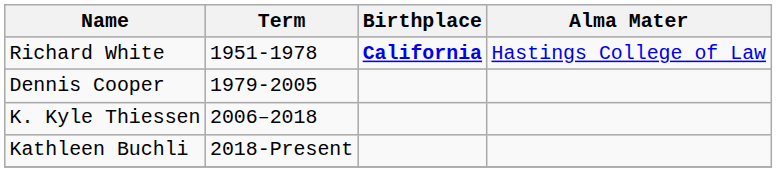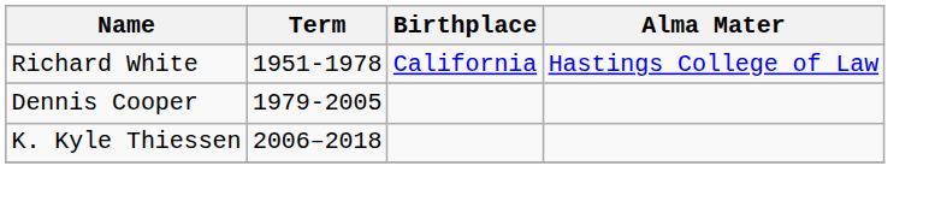Richard White | Birthplace: bold -> normal
- row: Kathleen Buchli | 2018-Present
